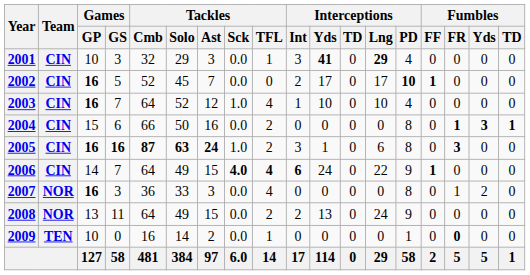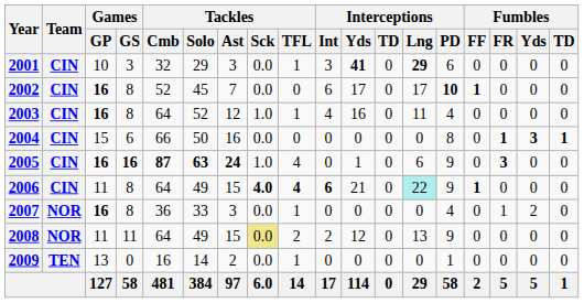2001 | Interceptions / PD: 4 -> 6
2002 | Games / GS: 5 -> 8
2002 | Interceptions / Int: 2 -> 6
2003 | Games / GS: 7 -> 8
2003 | Tackles / TFL: 4 -> 1
2003 | Interceptions / Int: 1 -> 4
2003 | Interceptions / Yds: 10 -> 16
2003 | Interceptions / Lng: 10 -> 11
2004 | Tackles / TFL: 2 -> 0
2005 | Tackles / TFL: 2 -> 4
2005 | Interceptions / Int: 3 -> 0
2005 | Interceptions / PD: 8 -> 9
2006 | Games / GP: 14 -> 11
2006 | Games / GS: 7 -> 8
2006 | Interceptions / Yds: 24 -> 21
2006 | Interceptions / Lng: no background -> paleturquoise background
2007 | Games / GS: 3 -> 8
2007 | Tackles / TFL: 4 -> 1
2007 | Interceptions / PD: 8 -> 4
2008 | Games / GP: 13 -> 11
2008 | Tackles / Sck: no background -> khaki background
2008 | Interceptions / Yds: 13 -> 12
2008 | Interceptions / Lng: 24 -> 13
2009 | Games / GP: 10 -> 13
2009 | Fumbles / FR: bold -> normal
